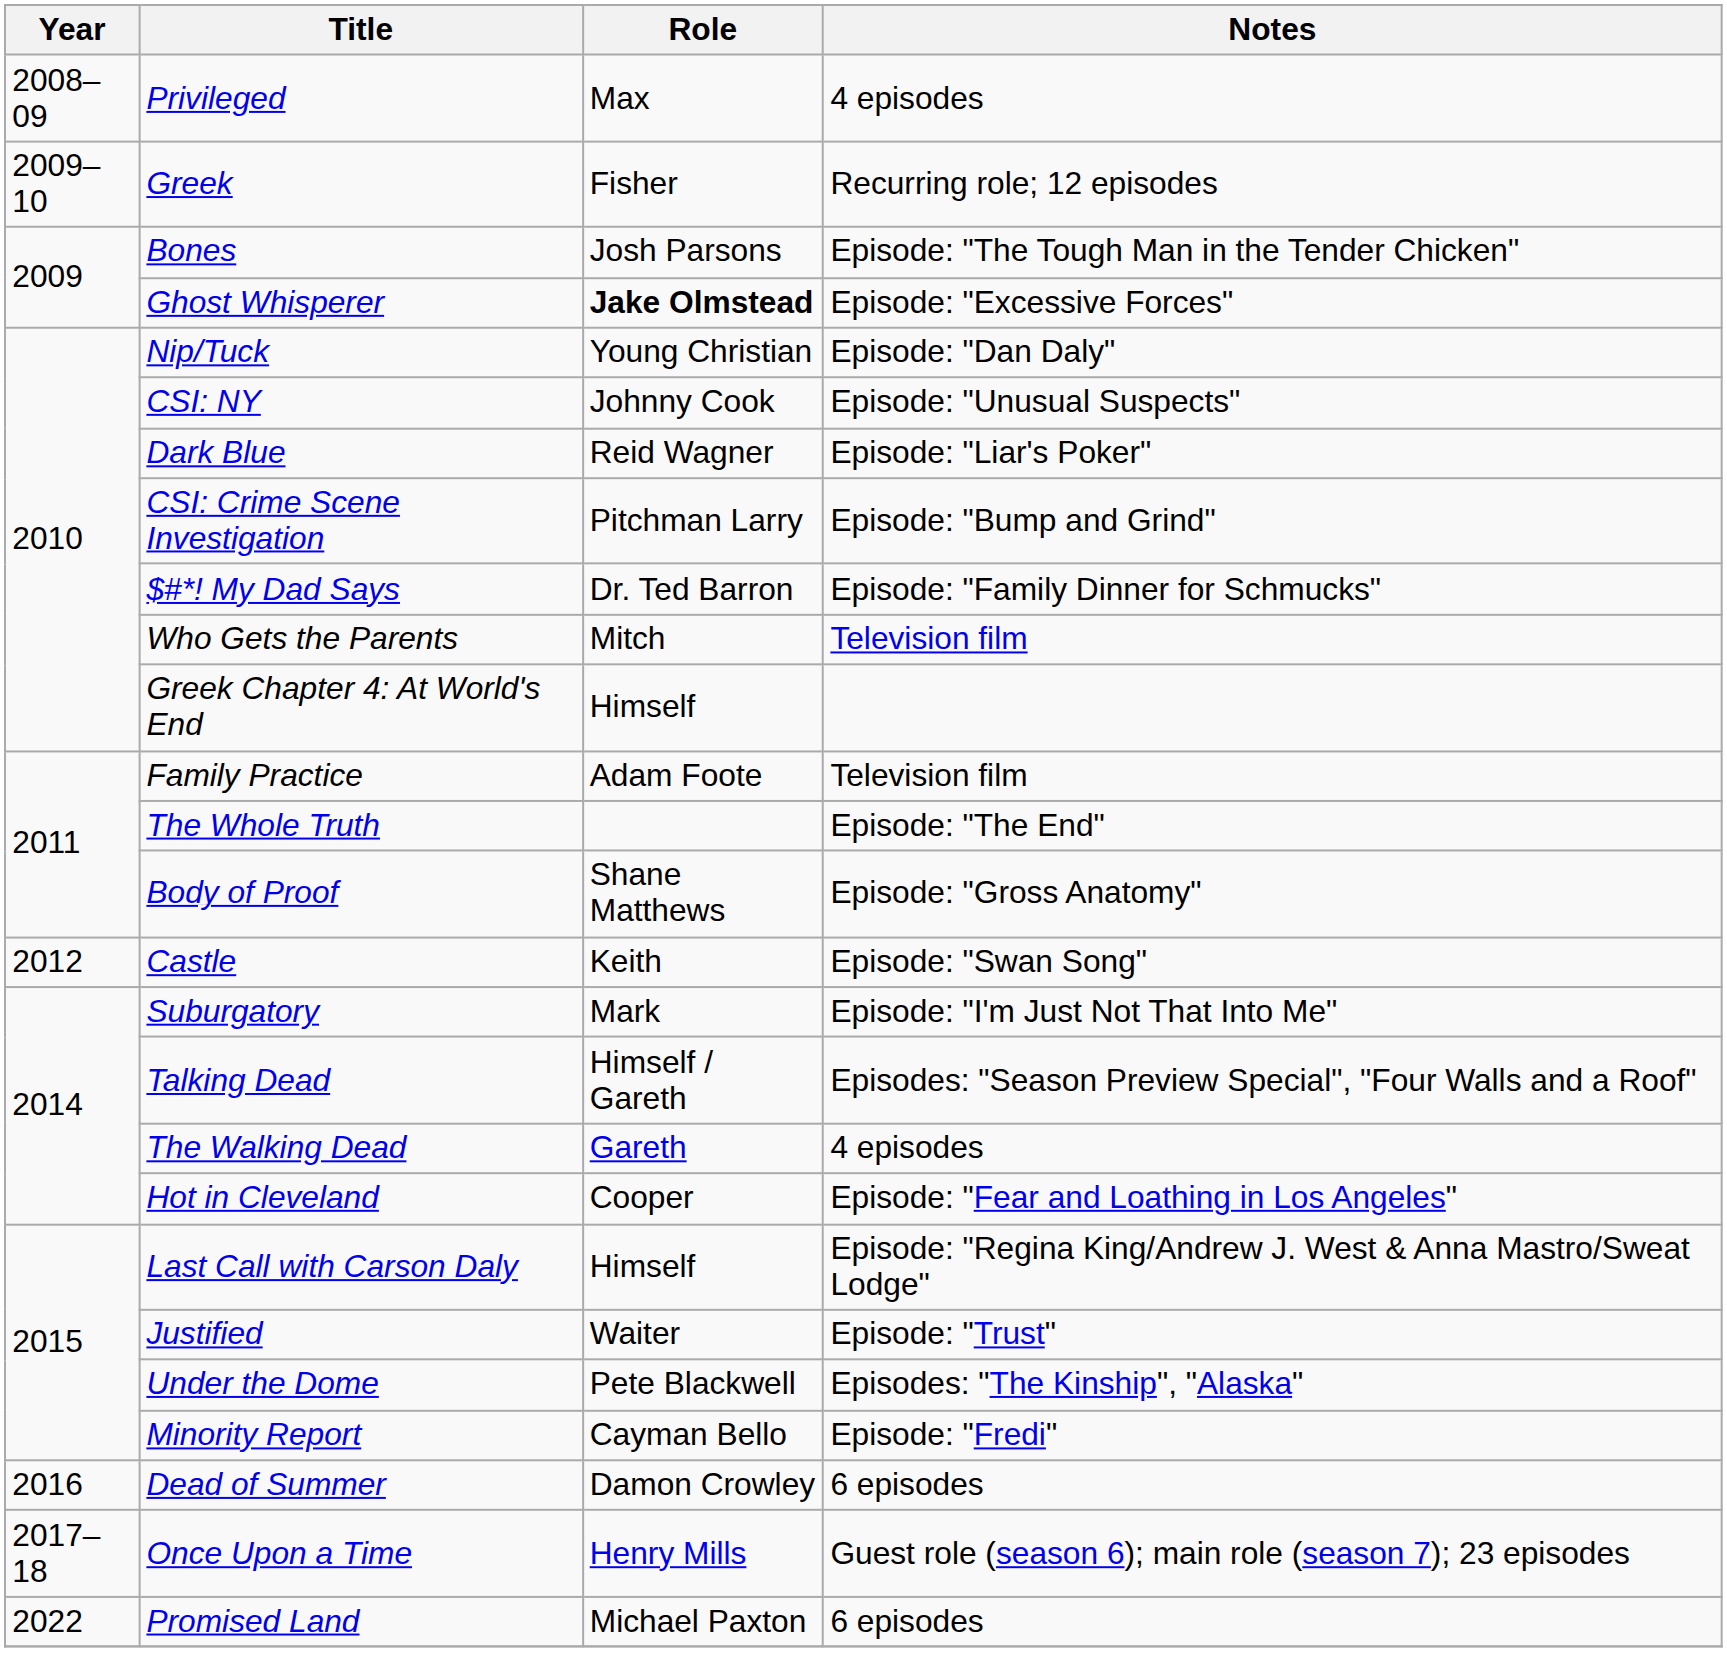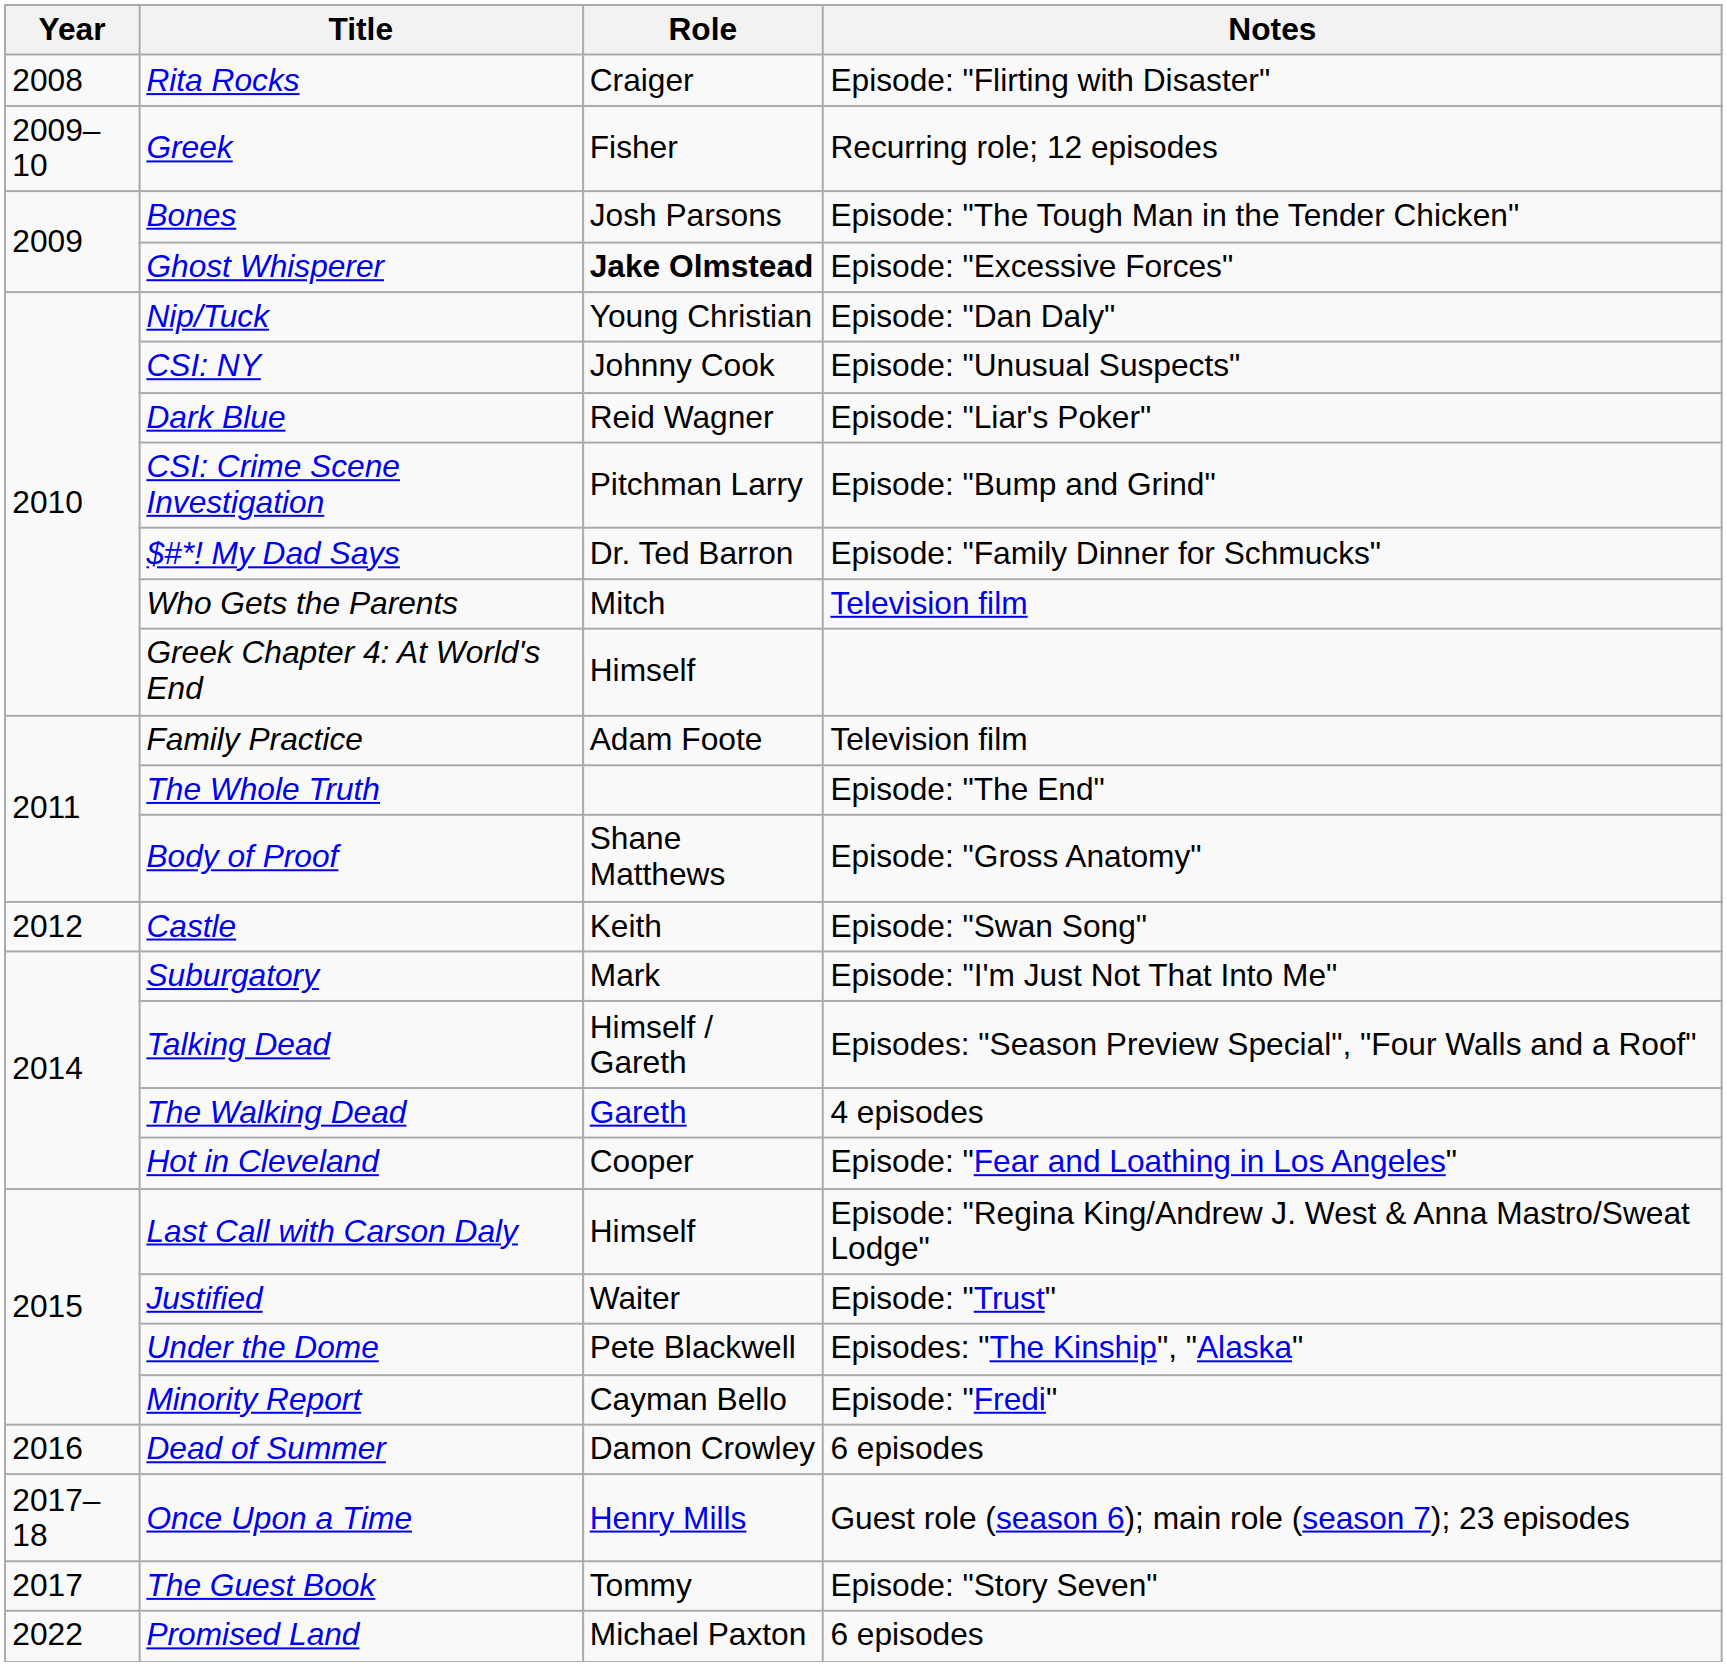- row: 2008–09 | Privileged | Max | 4 episodes
+ row: 2008 | Rita Rocks | Craiger | Episode: "Flirting with Disaster"
+ row: 2017 | The Guest Book | Tommy | Episode: "Story Seven"
